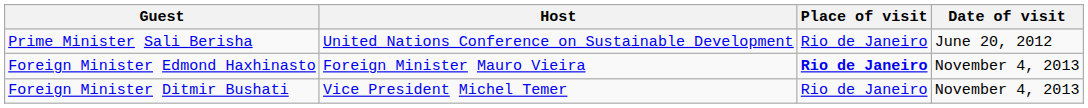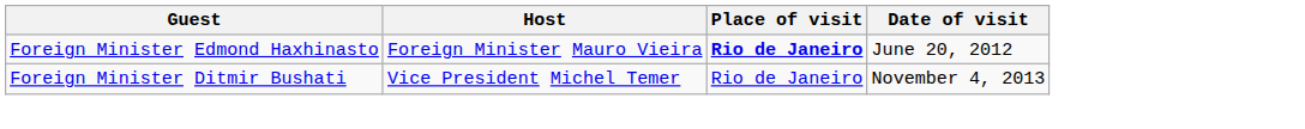- row: Prime Minister Sali Berisha | United Nations Conference on Sustainable Development | Rio de Janeiro | June 20, 2012
Foreign Minister Edmond Haxhinasto | Date of visit: November 4, 2013 -> June 20, 2012
